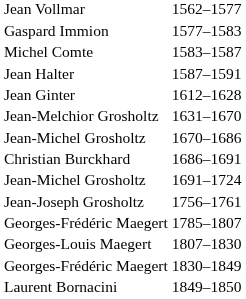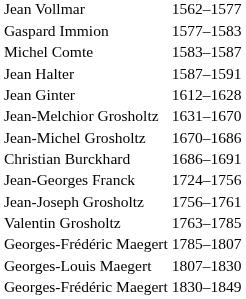- row: Jean-Michel Grosholtz | 1691–1724
+ row: Jean-Georges Franck | 1724–1756
+ row: Valentin Grosholtz | 1763–1785
- row: Laurent Bornacini | 1849–1850
